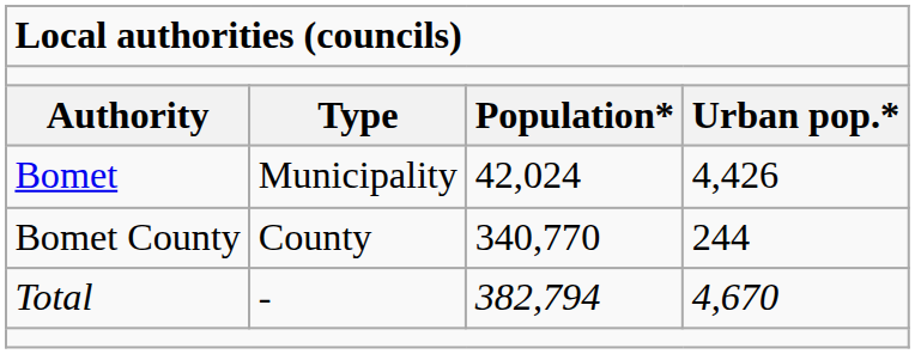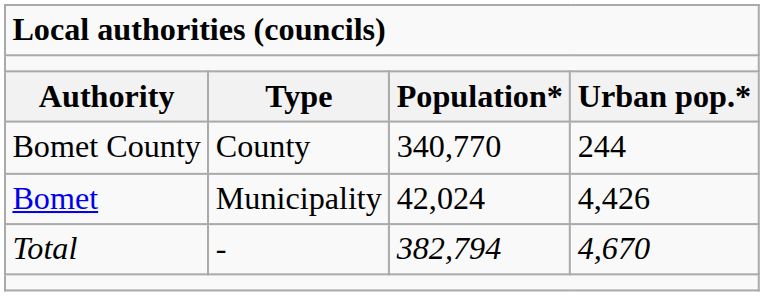rows swapped: Bomet <-> Bomet County
